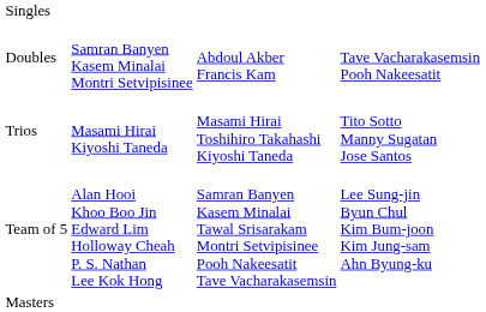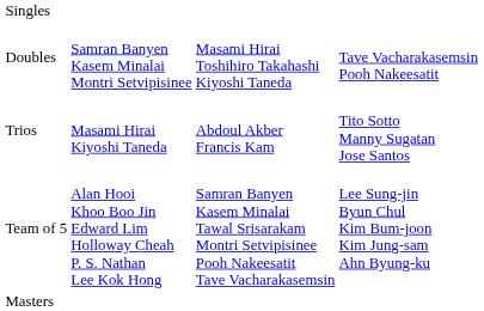Doubles | column 3: Abdoul Akber Francis Kam -> Masami Hirai Toshihiro Takahashi Kiyoshi Taneda
Trios | column 3: Masami Hirai Toshihiro Takahashi Kiyoshi Taneda -> Abdoul Akber Francis Kam
